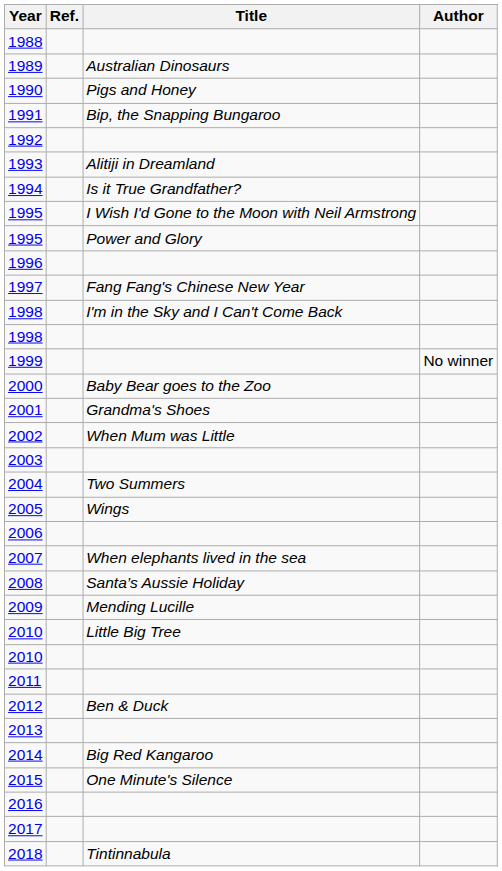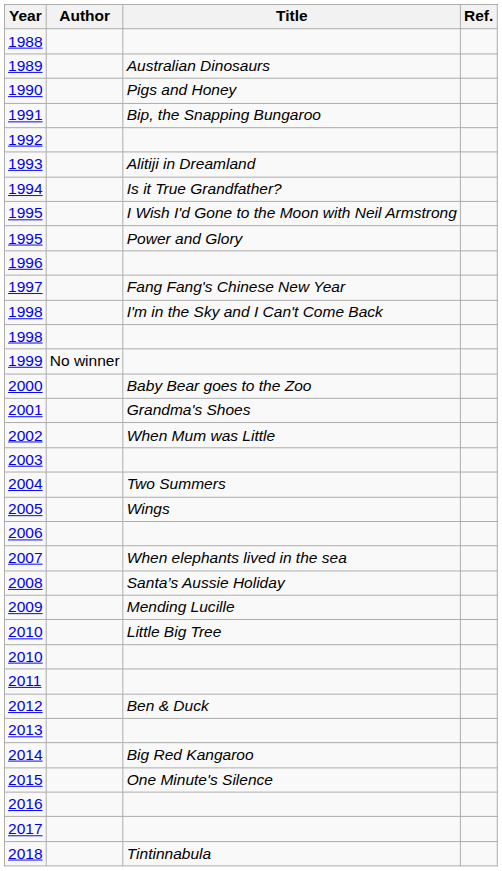columns swapped: Author <-> Ref.
